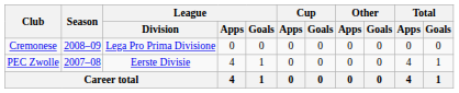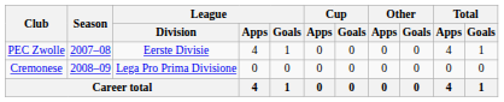rows swapped: PEC Zwolle <-> Cremonese
